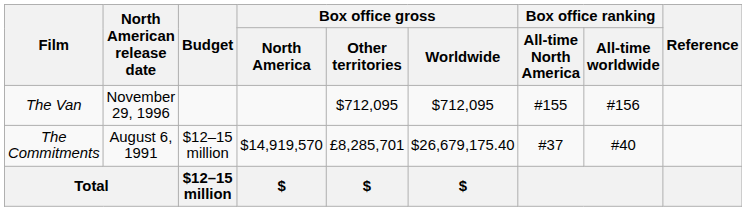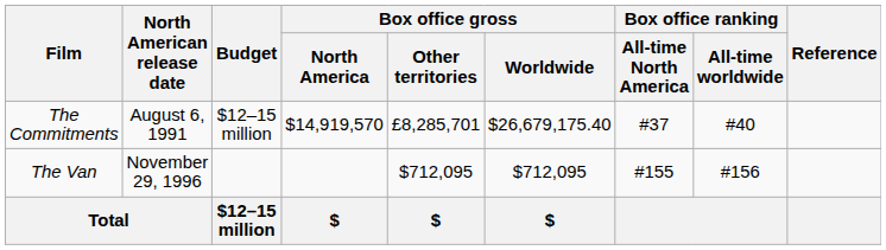rows swapped: The Commitments <-> The Van
